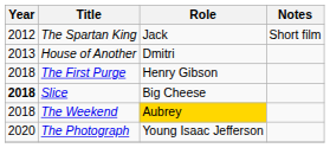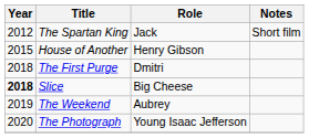House of Another | Year: 2013 -> 2015
House of Another | Role: Dmitri -> Henry Gibson
The First Purge | Role: Henry Gibson -> Dmitri
The Weekend | Year: 2018 -> 2019
The Weekend | Role: gold background -> no background
